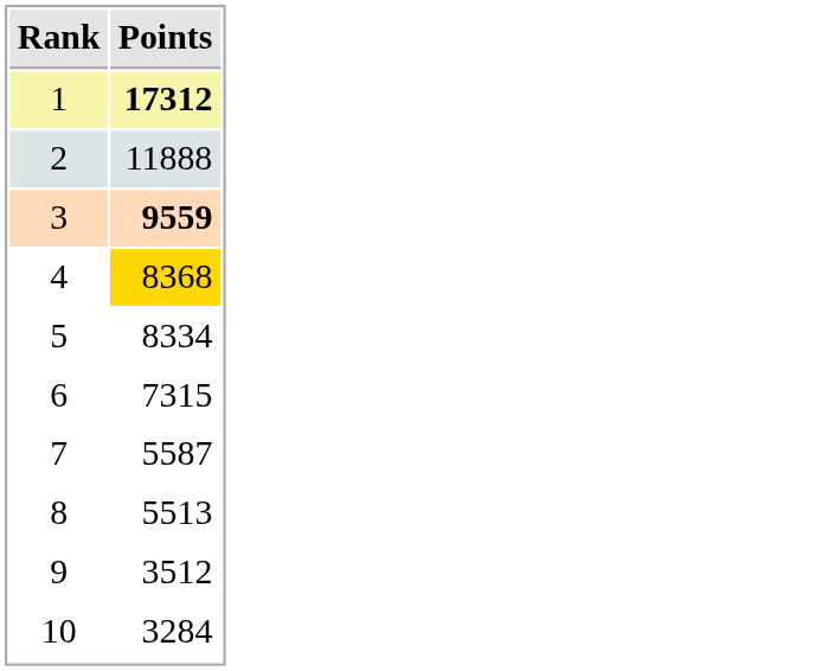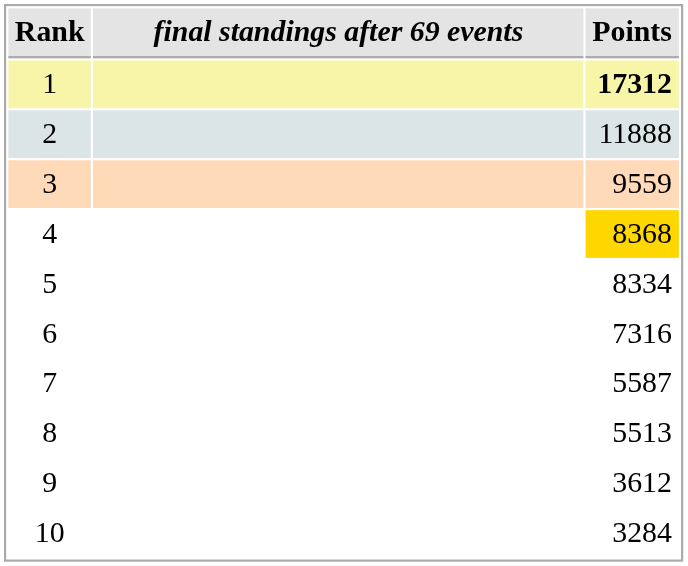+ column: final standings after 69 events
3 | Points: bold -> normal
6 | Points: 7315 -> 7316
9 | Points: 3512 -> 3612
